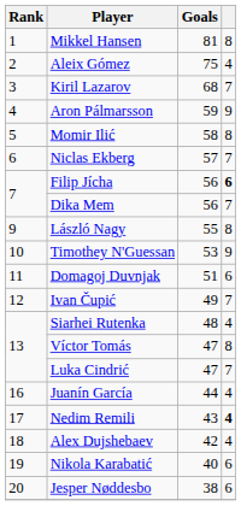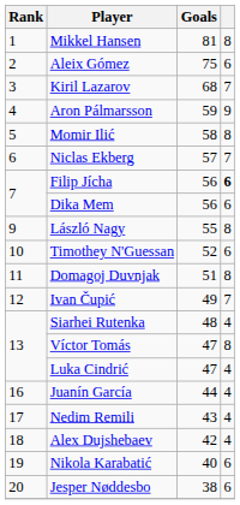Aleix Gómez | column 4: 4 -> 6
Dika Mem | column 4: 7 -> 6
Timothey N'Guessan | Goals: 53 -> 52
Timothey N'Guessan | column 4: 9 -> 6
Domagoj Duvnjak | column 4: 6 -> 8
Luka Cindrić | column 4: 7 -> 4
Nedim Remili | column 4: bold -> normal
